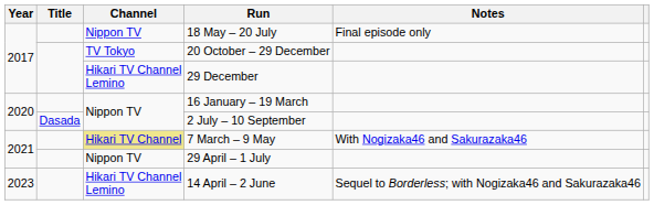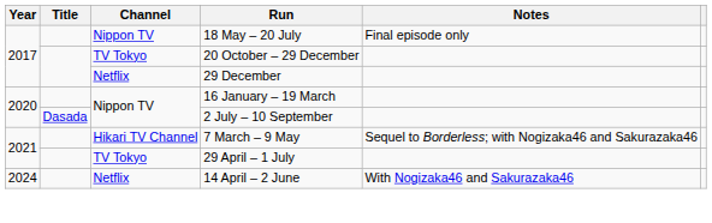29 December | Channel: Hikari TV Channel Lemino -> Netflix
7 March – 9 May | Channel: khaki background -> no background
7 March – 9 May | Notes: With Nogizaka46 and Sakurazaka46 -> Sequel to Borderless; with Nogizaka46 and Sakurazaka46
29 April – 1 July | Channel: Nippon TV -> TV Tokyo
14 April – 2 June | Year: 2023 -> 2024
14 April – 2 June | Channel: Hikari TV Channel Lemino -> Netflix
14 April – 2 June | Notes: Sequel to Borderless; with Nogizaka46 and Sakurazaka46 -> With Nogizaka46 and Sakurazaka46
